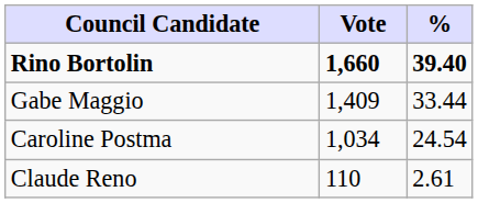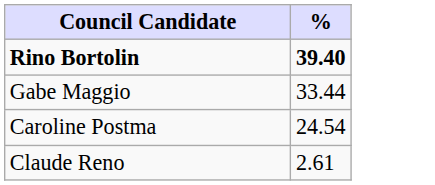- column: Vote | 1,660 | 1,409 | 1,034 | 110
